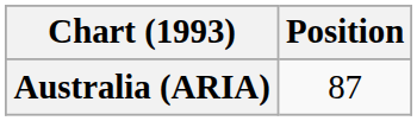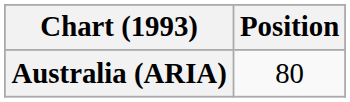Australia (ARIA) | Position: 87 -> 80
